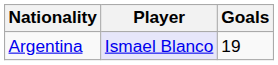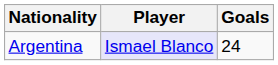Argentina | Goals: 19 -> 24
